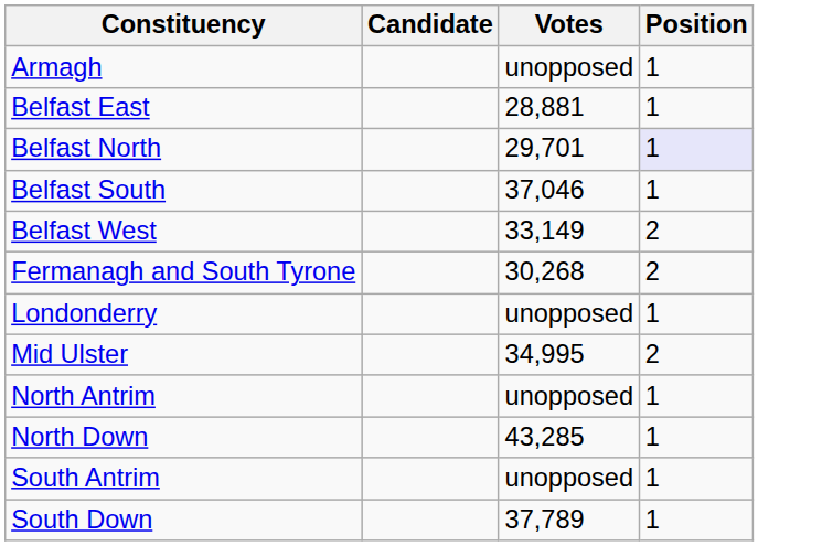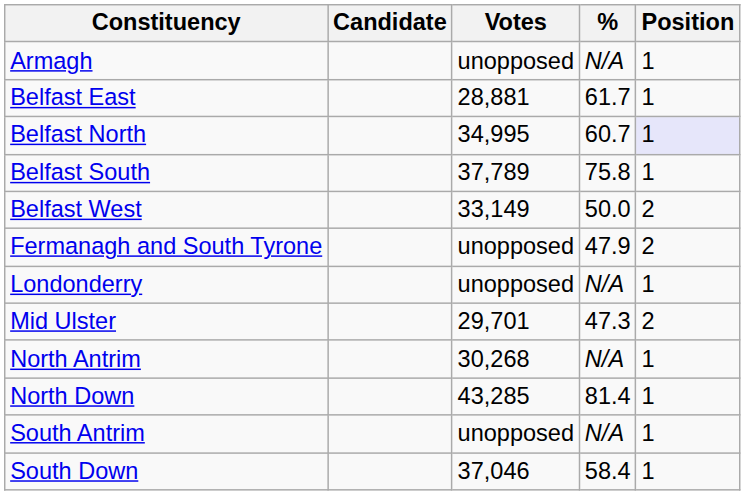+ column: % | N/A | 61.7 | 60.7 | 75.8 | 50.0 | 47.9 | N/A | 47.3 | N/A | 81.4 | N/A | 58.4
Belfast North | Votes: 29,701 -> 34,995
Belfast South | Votes: 37,046 -> 37,789
Fermanagh and South Tyrone | Votes: 30,268 -> unopposed
Mid Ulster | Votes: 34,995 -> 29,701
North Antrim | Votes: unopposed -> 30,268
South Down | Votes: 37,789 -> 37,046
